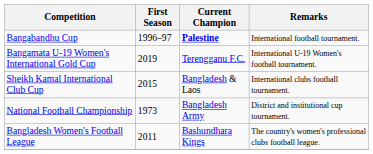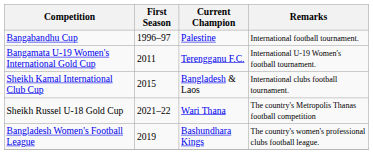Bangabandhu Cup | Current Champion: bold -> normal
Bangamata U-19 Women's International Gold Cup | First Season: 2019 -> 2011
+ row: Sheikh Russel U-18 Gold Cup | 2021–22 | Wari Thana | The country's Metropolis Thanas football competition
- row: National Football Championship | 1973 | Bangladesh Army | District and institutional cup tournament.
Bangladesh Women's Football League | First Season: 2011 -> 2019
